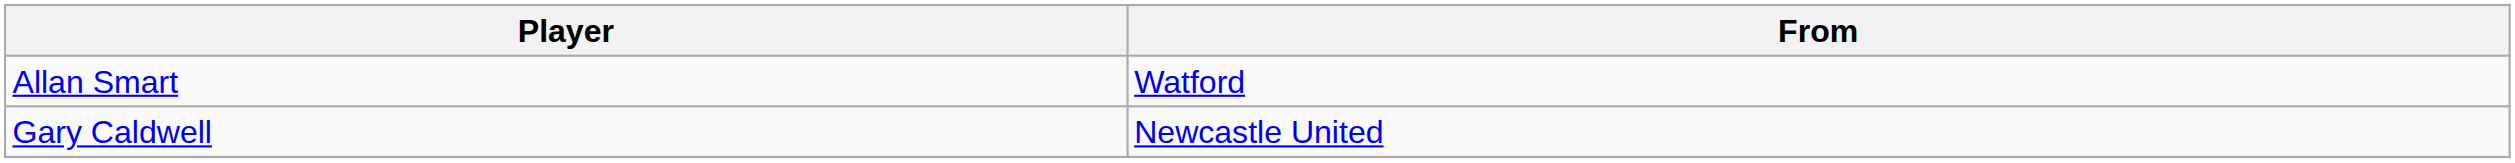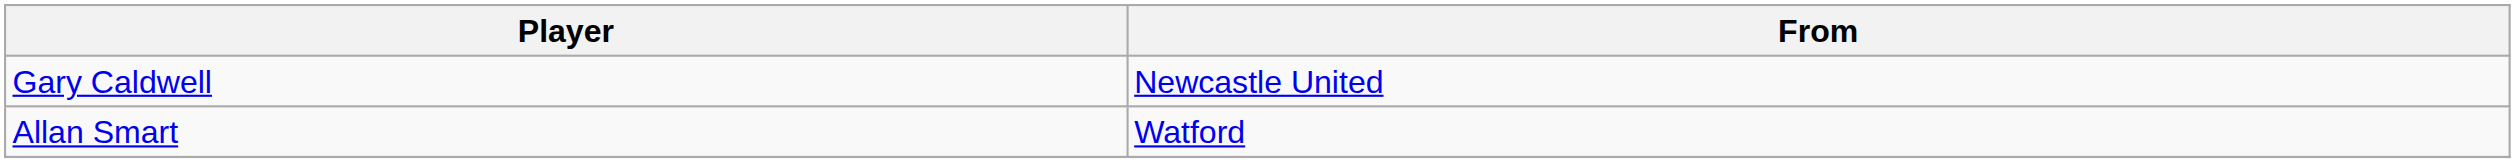rows swapped: Allan Smart <-> Gary Caldwell
